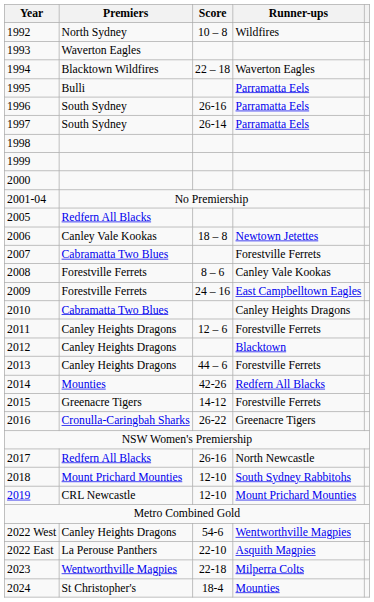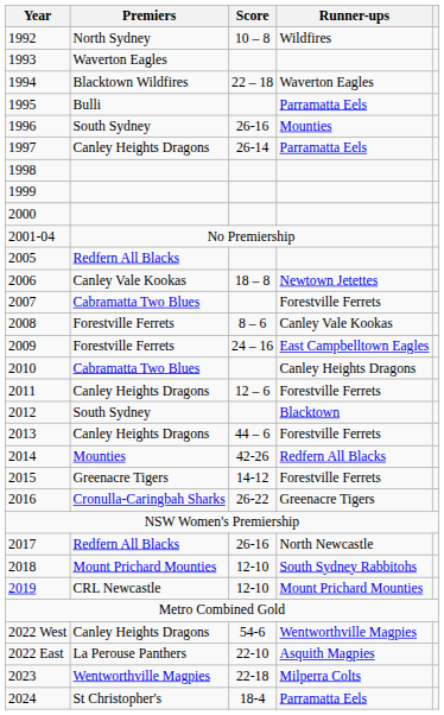1996 | Runner-ups: Parramatta Eels -> Mounties
1997 | Premiers: South Sydney -> Canley Heights Dragons
2012 | Premiers: Canley Heights Dragons -> South Sydney
2024 | Runner-ups: Mounties -> Parramatta Eels
